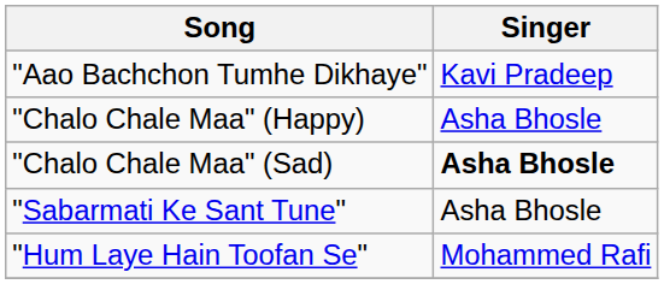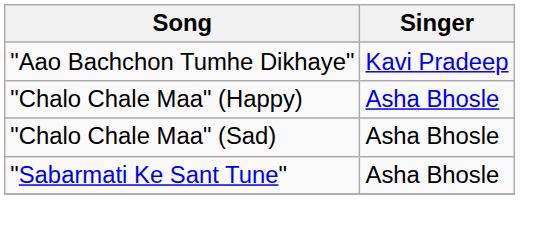"Chalo Chale Maa" (Sad) | Singer: bold -> normal
- row: "Hum Laye Hain Toofan Se" | Mohammed Rafi
